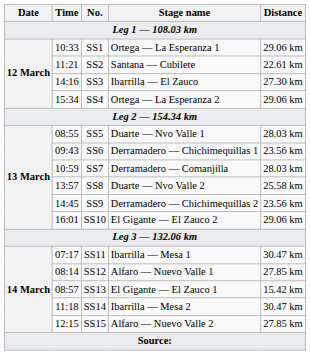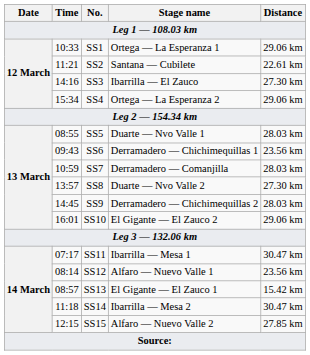SS8 | Distance: 25.58 km -> 27.30 km
SS9 | Distance: 23.56 km -> 28.03 km
SS12 | Distance: 27.85 km -> 23.56 km
